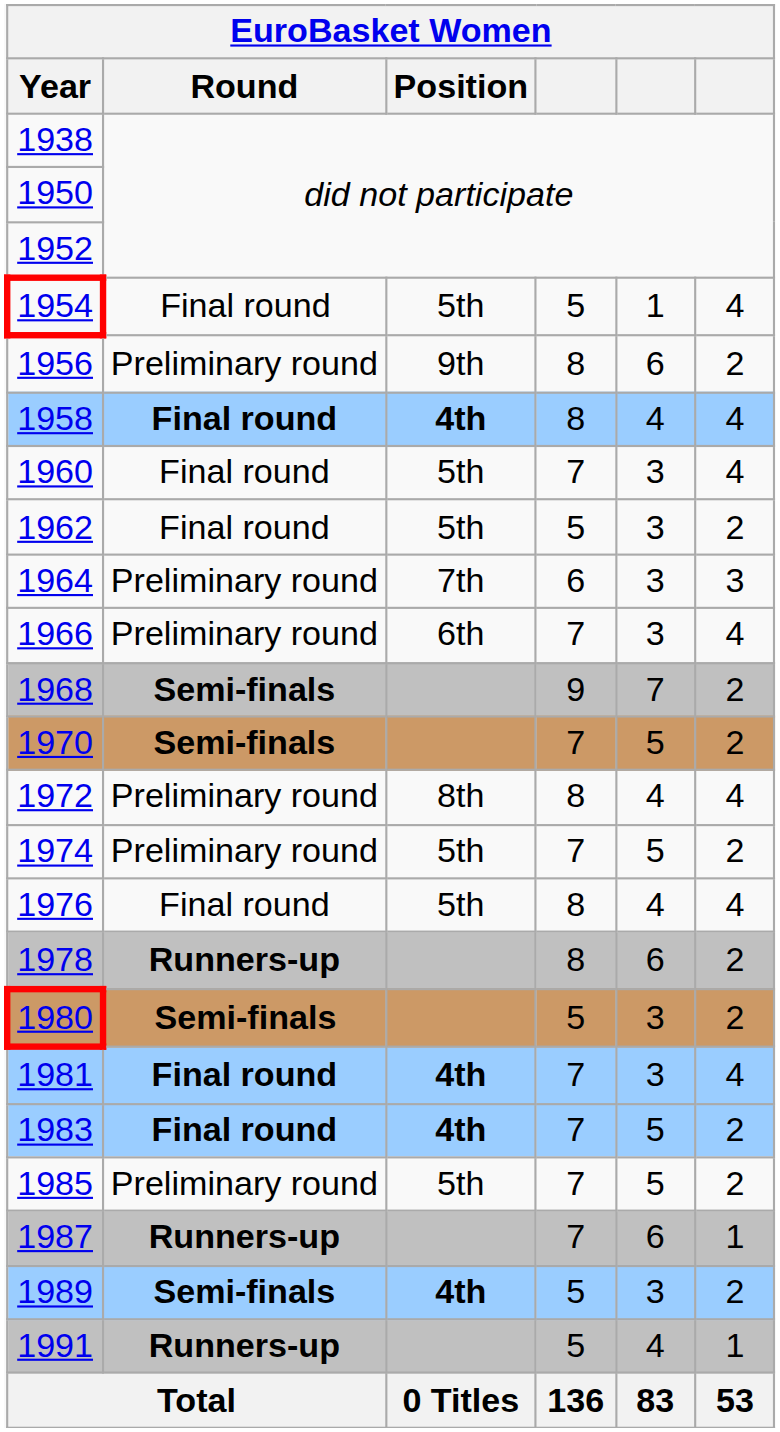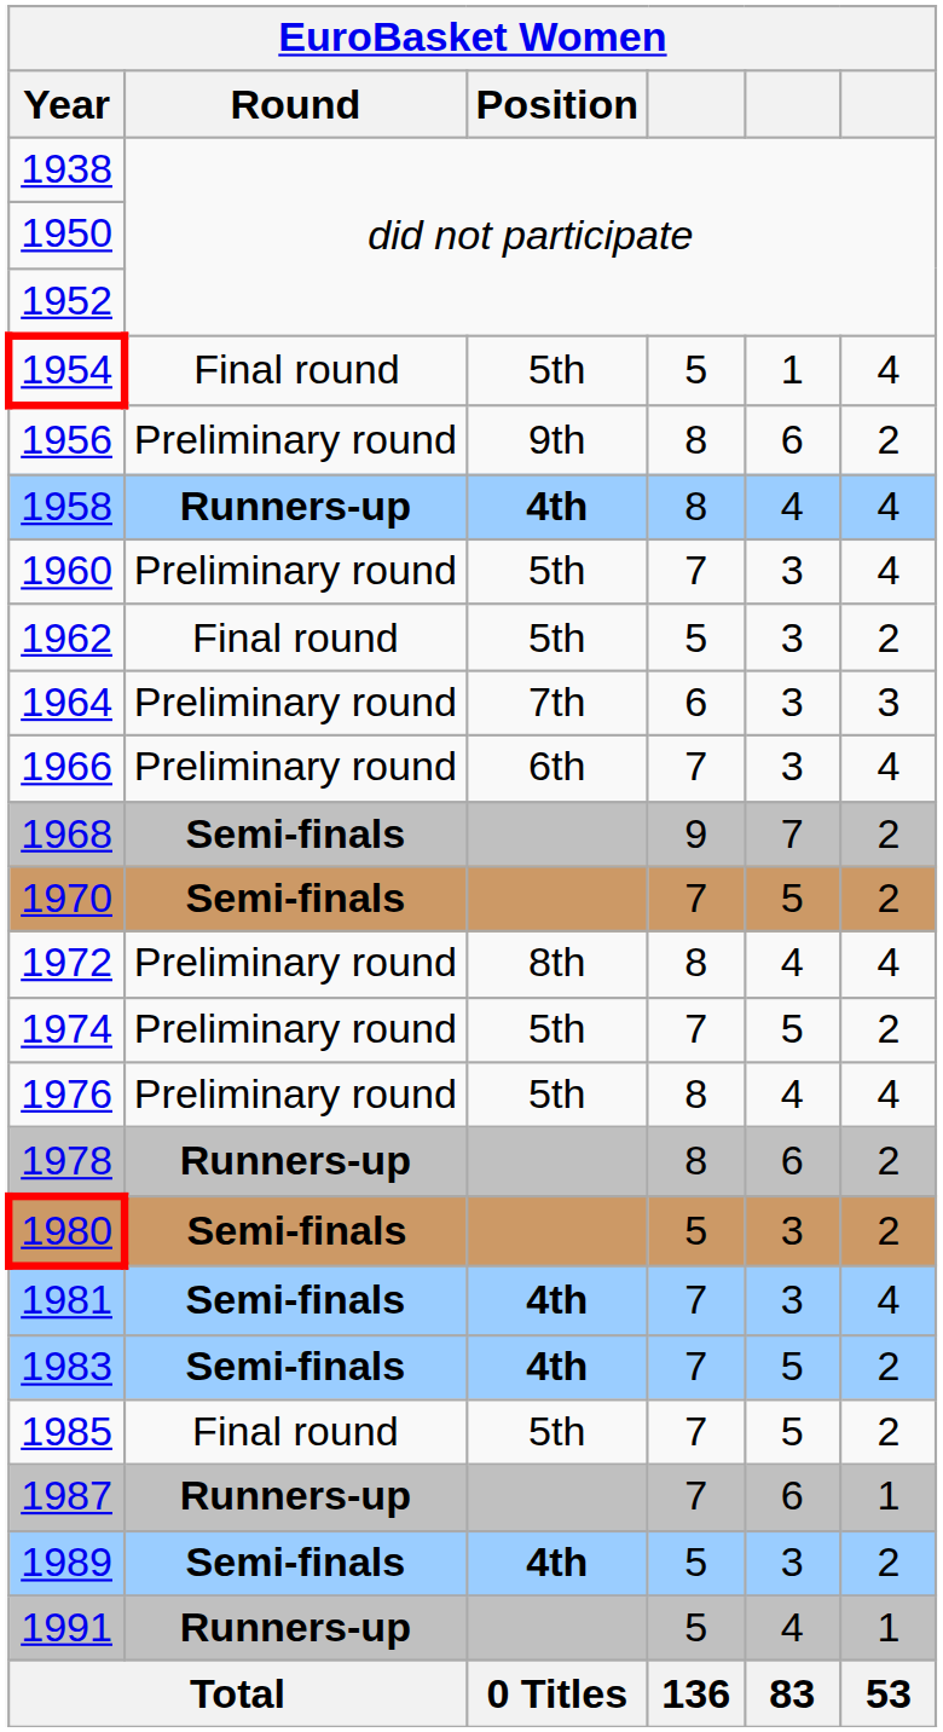1958 | Round: Final round -> Runners-up
1960 | Round: Final round -> Preliminary round
1976 | Round: Final round -> Preliminary round
1981 | Round: Final round -> Semi-finals
1983 | Round: Final round -> Semi-finals
1985 | Round: Preliminary round -> Final round
